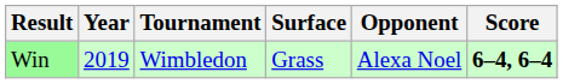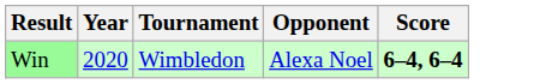- column: Surface | Grass
Win | Year: 2019 -> 2020
